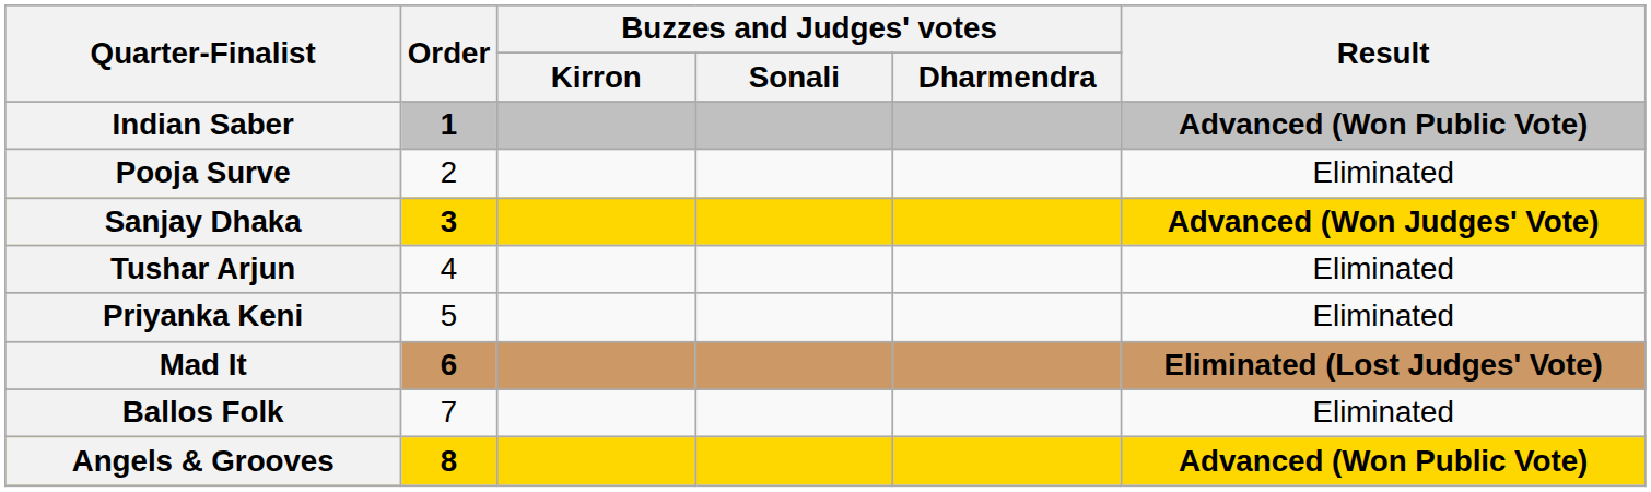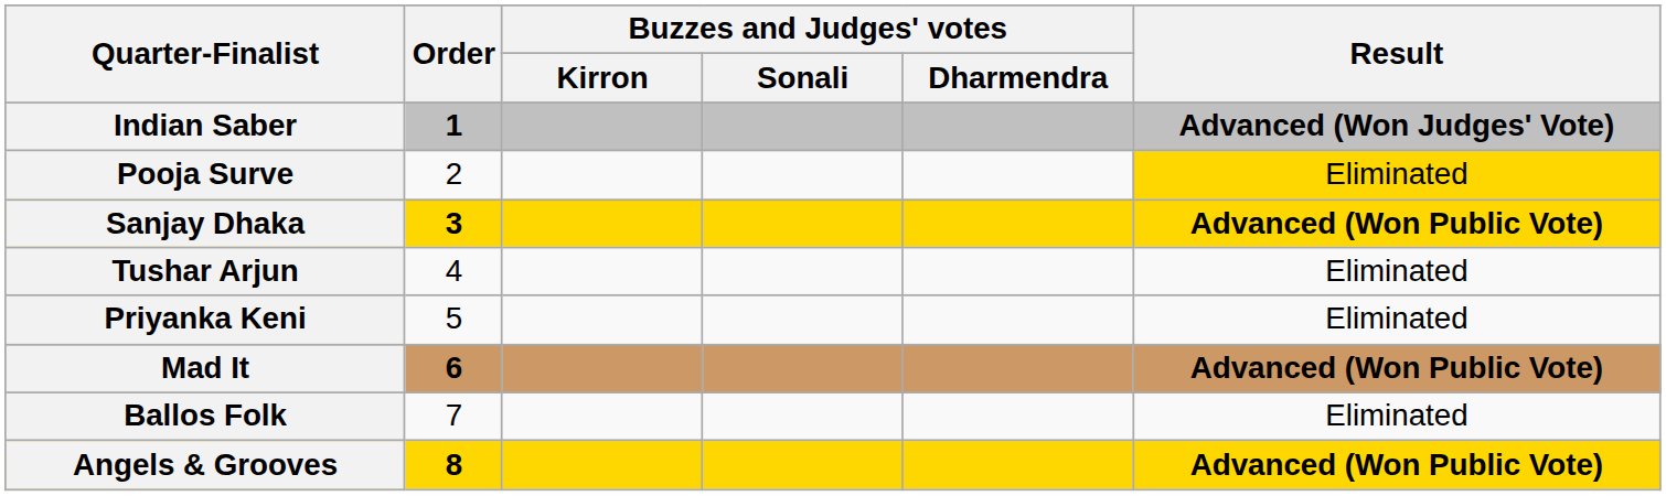Indian Saber | Result: Advanced (Won Public Vote) -> Advanced (Won Judges' Vote)
Pooja Surve | Result: no background -> gold background
Sanjay Dhaka | Result: Advanced (Won Judges' Vote) -> Advanced (Won Public Vote)
Mad It | Result: Eliminated (Lost Judges' Vote) -> Advanced (Won Public Vote)
